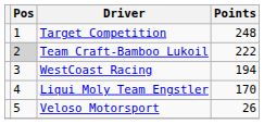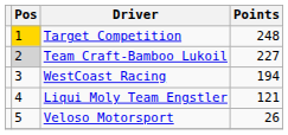Target Competition | Pos: no background -> gold background
Team Craft-Bamboo Lukoil | Points: 222 -> 227
Liqui Moly Team Engstler | Points: 170 -> 121
